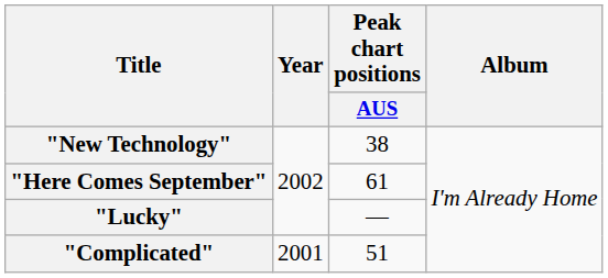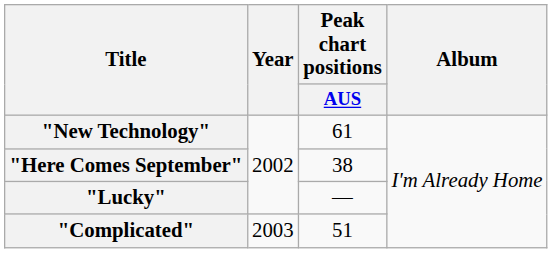"New Technology" | Peak chart positions / AUS: 38 -> 61
"Here Comes September" | Peak chart positions / AUS: 61 -> 38
"Complicated" | Year: 2001 -> 2003
